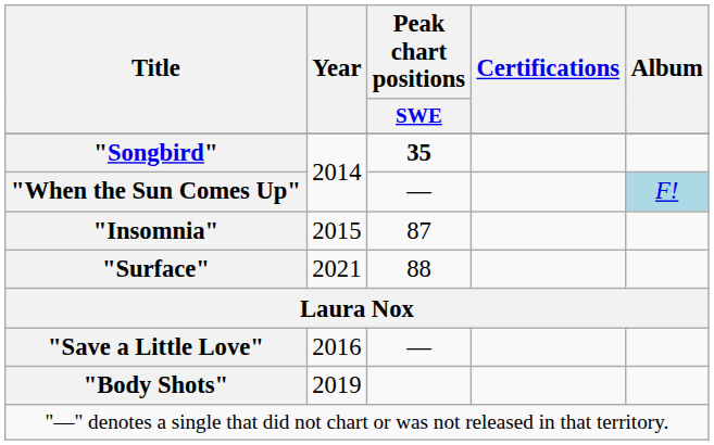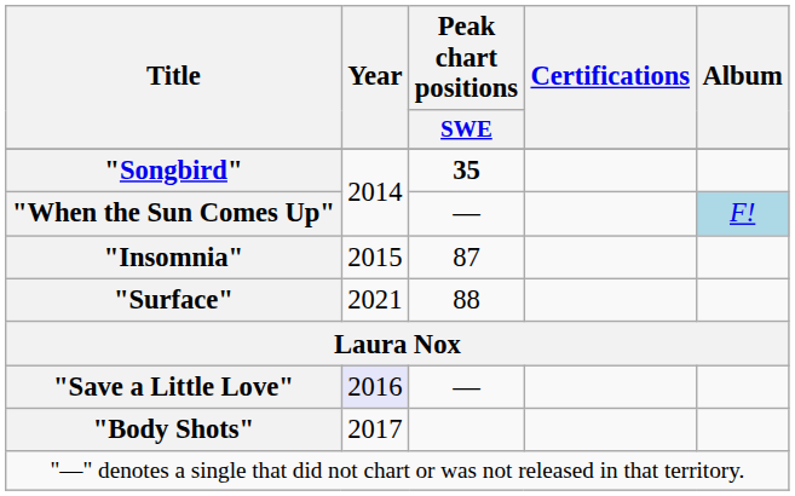"Save a Little Love" | Year: no background -> lavender background
"Body Shots" | Year: 2019 -> 2017
